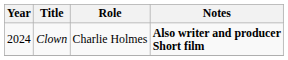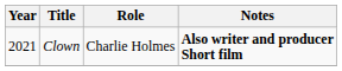Clown | Year: 2024 -> 2021
